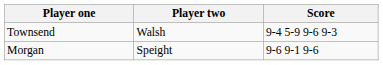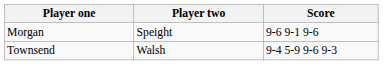rows swapped: Morgan <-> Townsend
